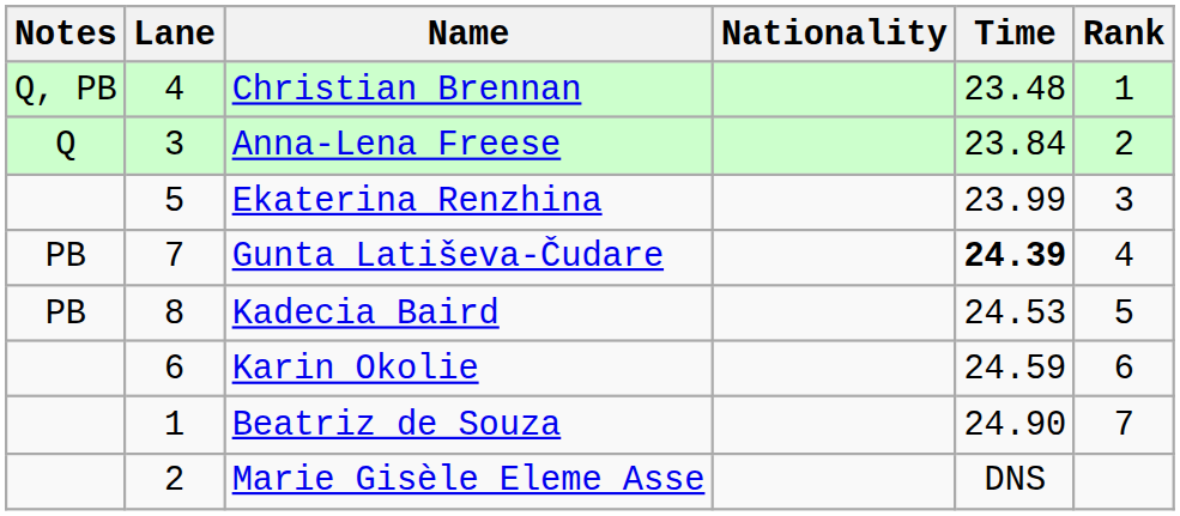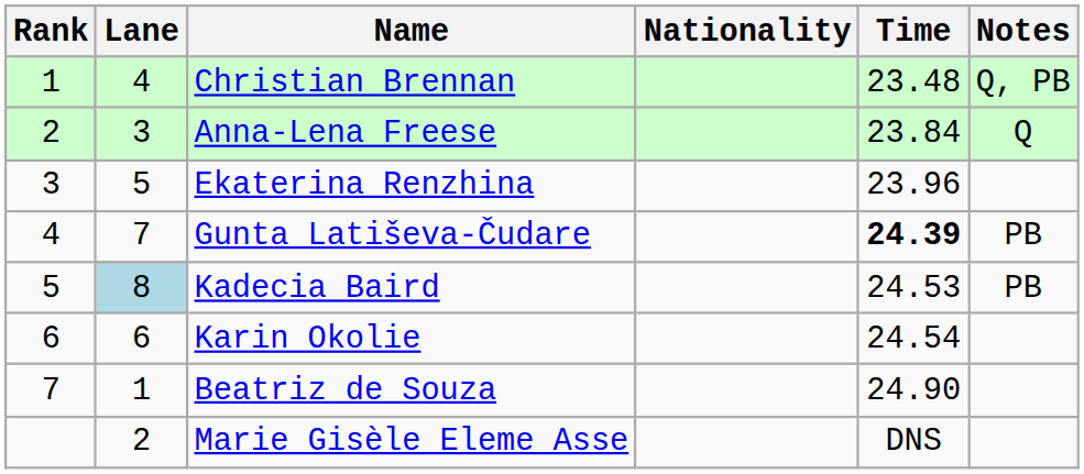columns swapped: Rank <-> Notes
Ekaterina Renzhina | Time: 23.99 -> 23.96
Kadecia Baird | Lane: no background -> lightblue background
Karin Okolie | Time: 24.59 -> 24.54
